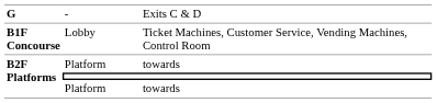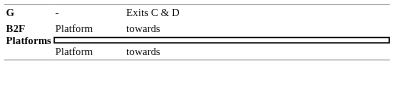- row: B1F Concourse | Lobby | Ticket Machines, Customer Service, Vending Machines, Control Room
